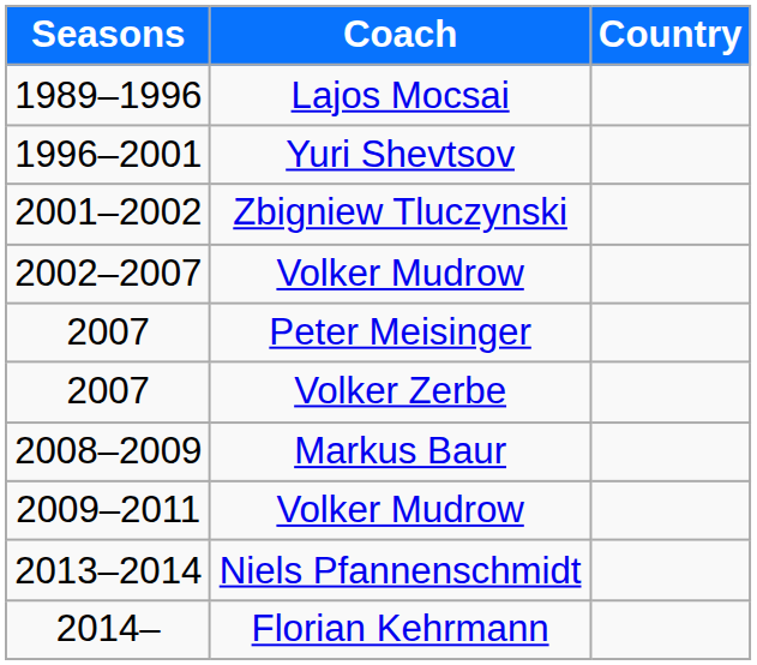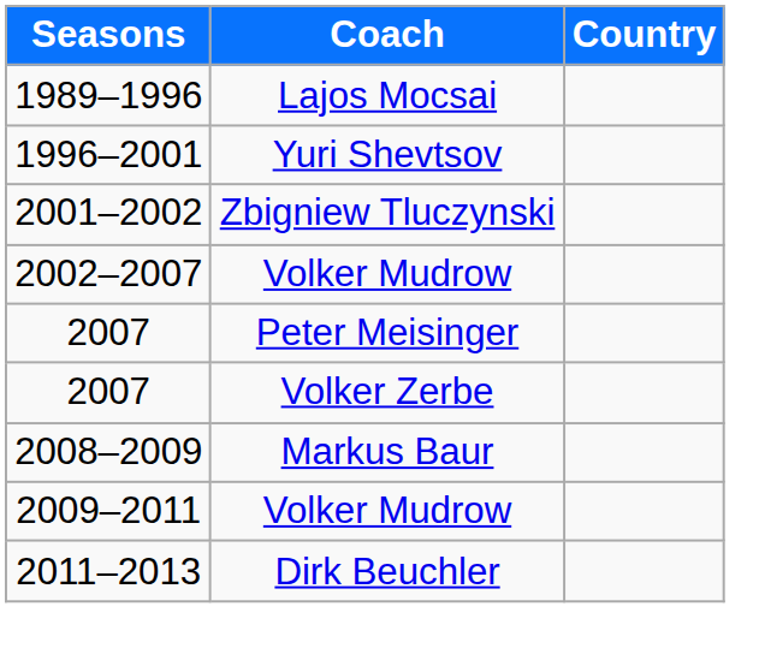+ row: 2011–2013 | Dirk Beuchler
- row: 2013–2014 | Niels Pfannenschmidt
- row: 2014– | Florian Kehrmann
